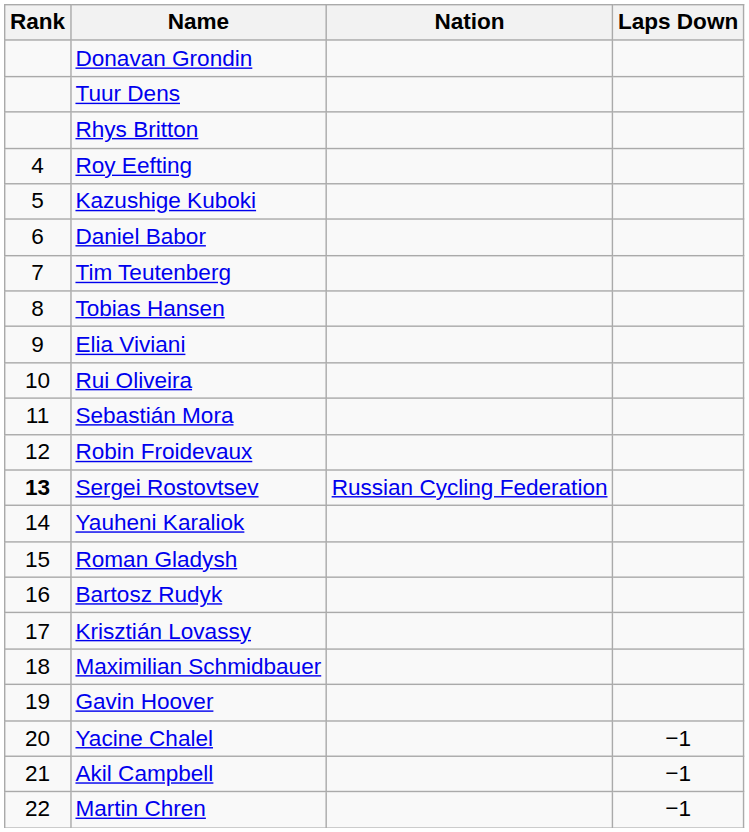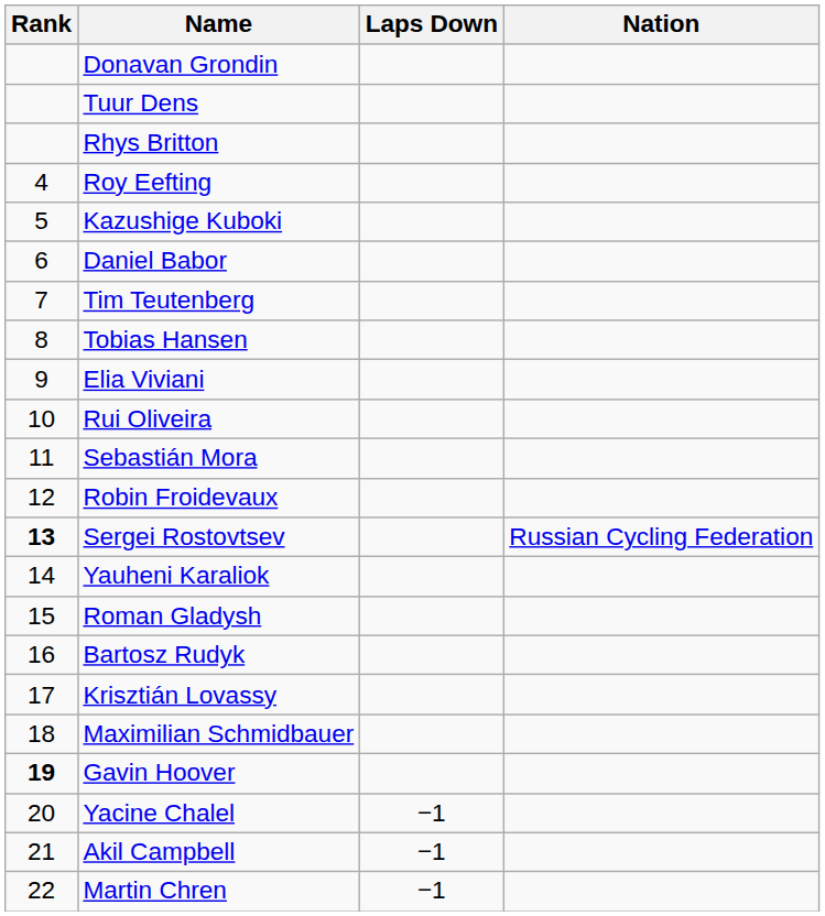columns swapped: Nation <-> Laps Down
Gavin Hoover | Rank: normal -> bold
